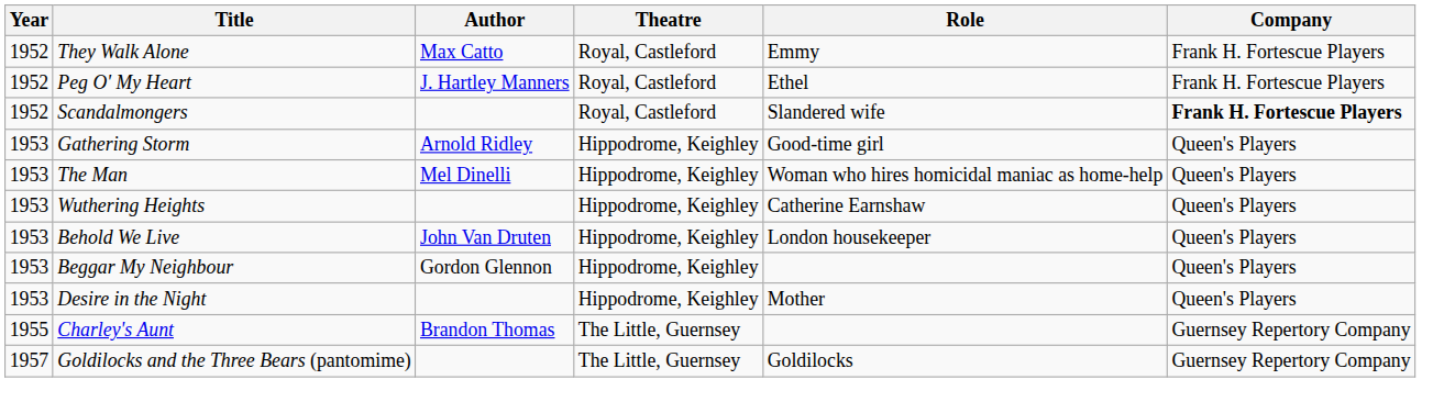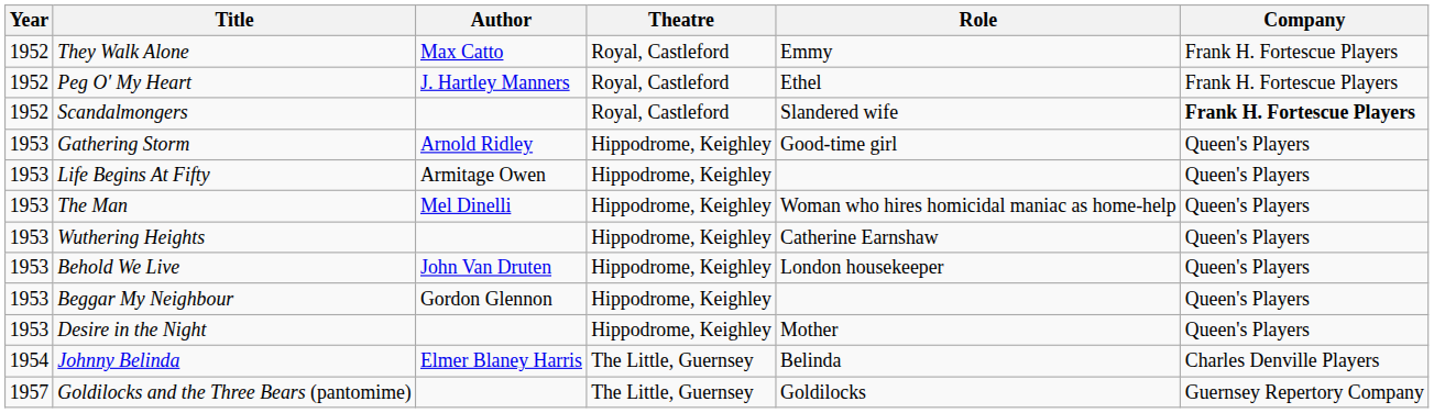+ row: 1953 | Life Begins At Fifty | Armitage Owen | Hippodrome, Keighley | Queen's Players
+ row: 1954 | Johnny Belinda | Elmer Blaney Harris | The Little, Guernsey | Belinda | Charles Denville Players
- row: 1955 | Charley's Aunt | Brandon Thomas | The Little, Guernsey | Guernsey Repertory Company
